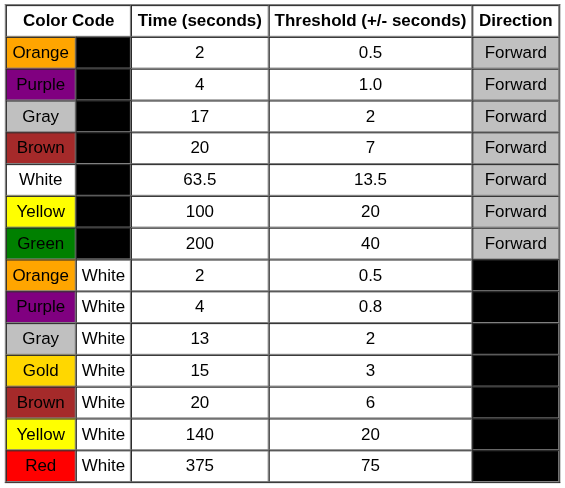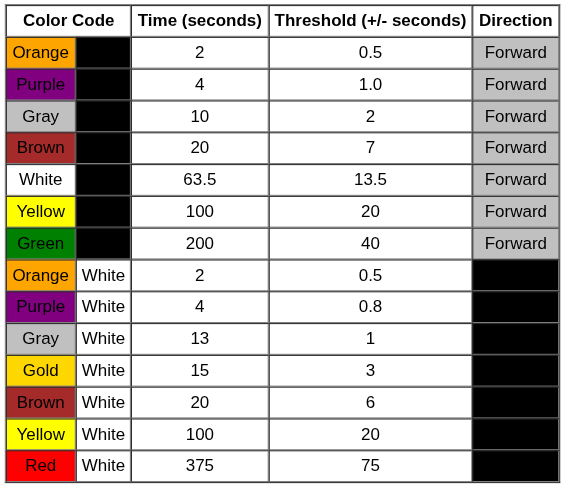Gray / Black | Time (seconds): 17 -> 10
Gray / White | Threshold (+/- seconds): 2 -> 1
Yellow / White | Time (seconds): 140 -> 100
